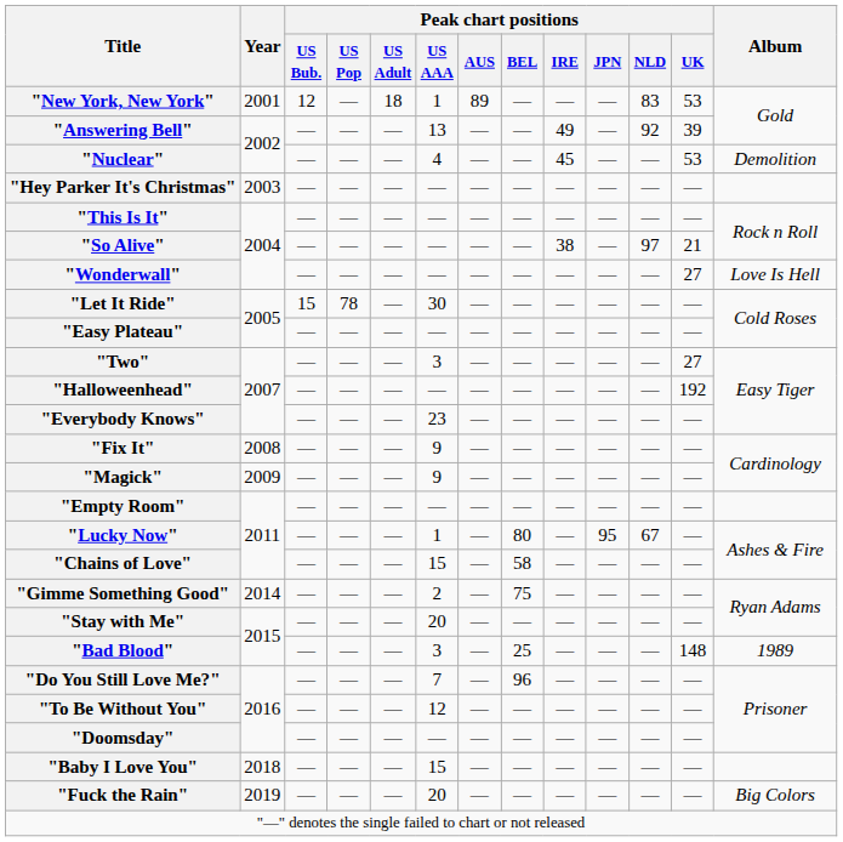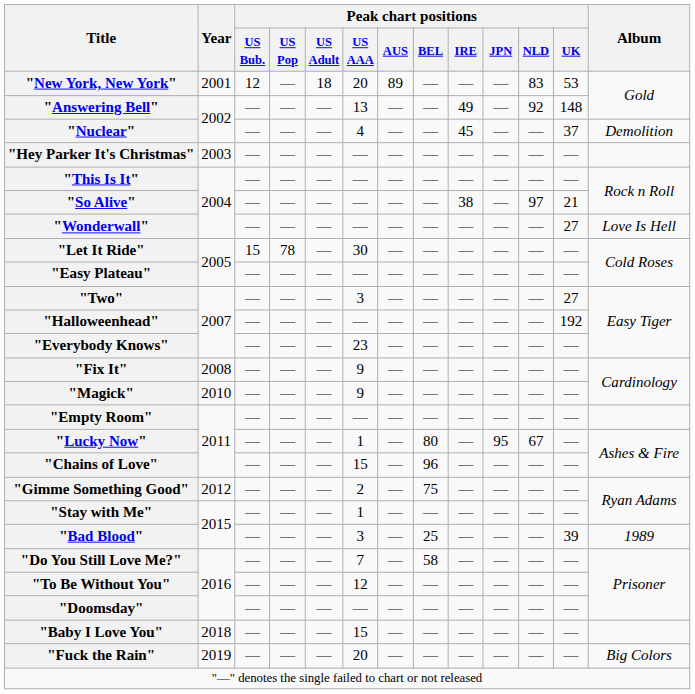"New York, New York" | Peak chart positions / US AAA: 1 -> 20
"Answering Bell" | Peak chart positions / UK: 39 -> 148
"Nuclear" | Peak chart positions / UK: 53 -> 37
"Magick" | Year: 2009 -> 2010
"Chains of Love" | Peak chart positions / BEL: 58 -> 96
"Gimme Something Good" | Year: 2014 -> 2012
"Stay with Me" | Peak chart positions / US AAA: 20 -> 1
"Bad Blood" | Peak chart positions / UK: 148 -> 39
"Do You Still Love Me?" | Peak chart positions / BEL: 96 -> 58
